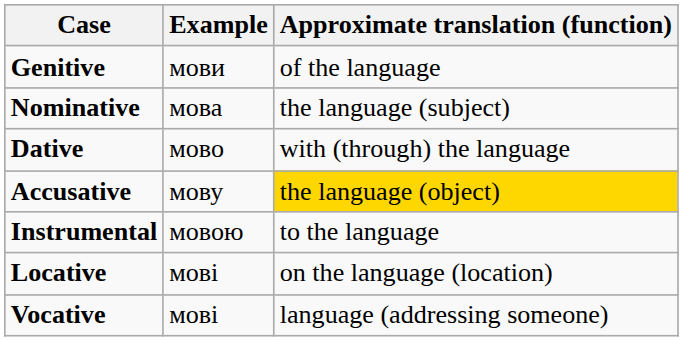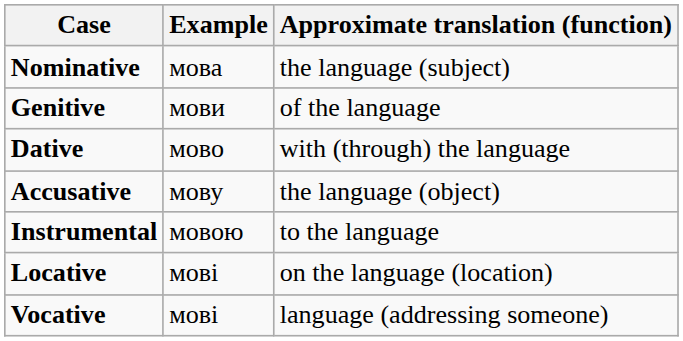rows swapped: Nominative <-> Genitive
Accusative | Approximate translation (function): gold background -> no background
